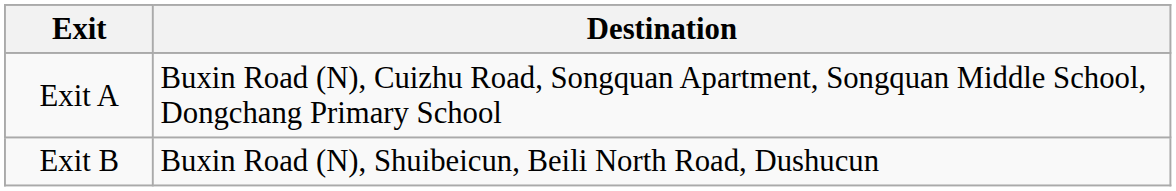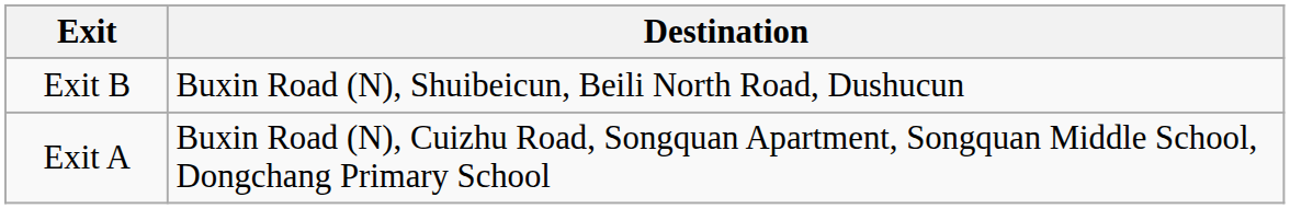rows swapped: Exit A <-> Exit B
